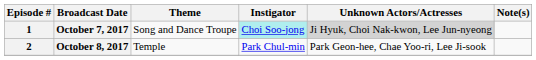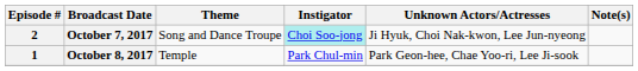October 7, 2017 | Episode #: 1 -> 2
October 7, 2017 | Unknown Actors/Actresses: lightgrey background -> no background
October 8, 2017 | Episode #: 2 -> 1
